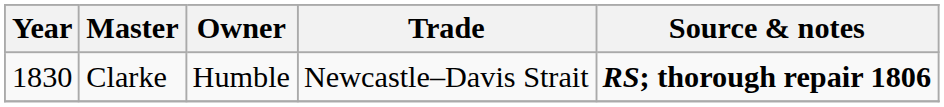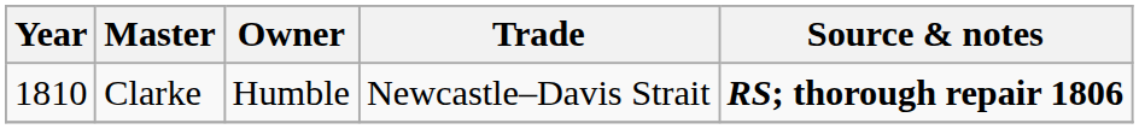Clarke | Year: 1830 -> 1810
